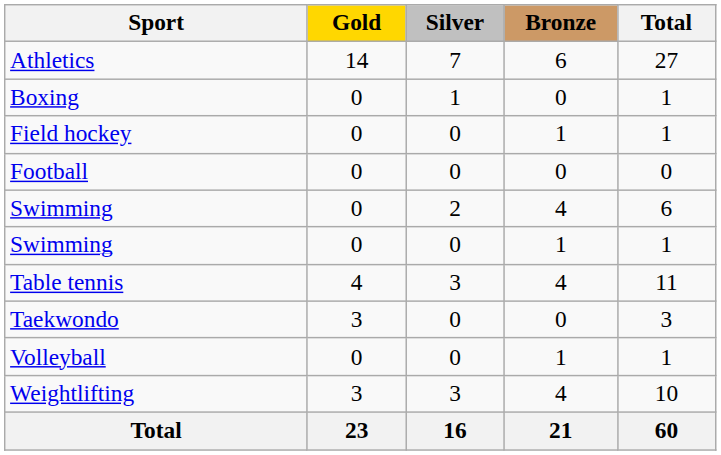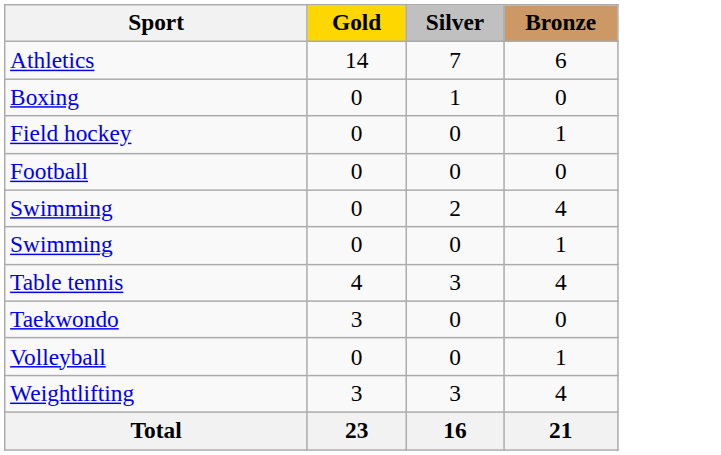- column: Total | 27 | 1 | 1 | 0 | 6 | 1 | 11 | 3 | 1 | 10 | 60
